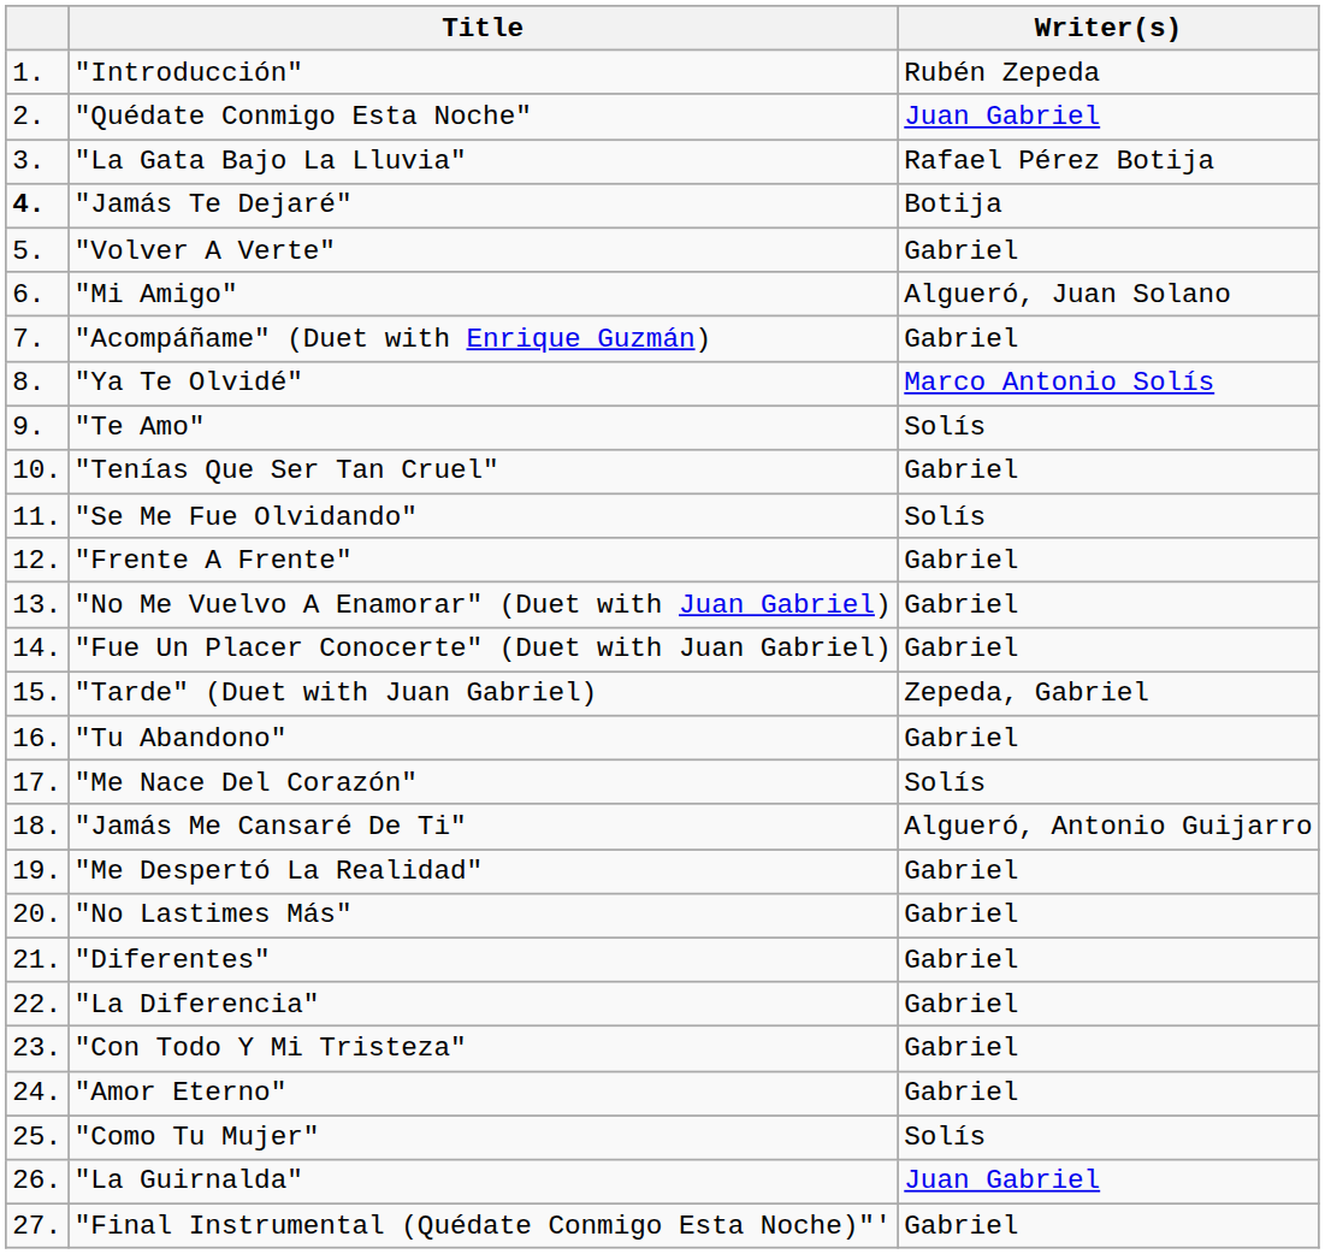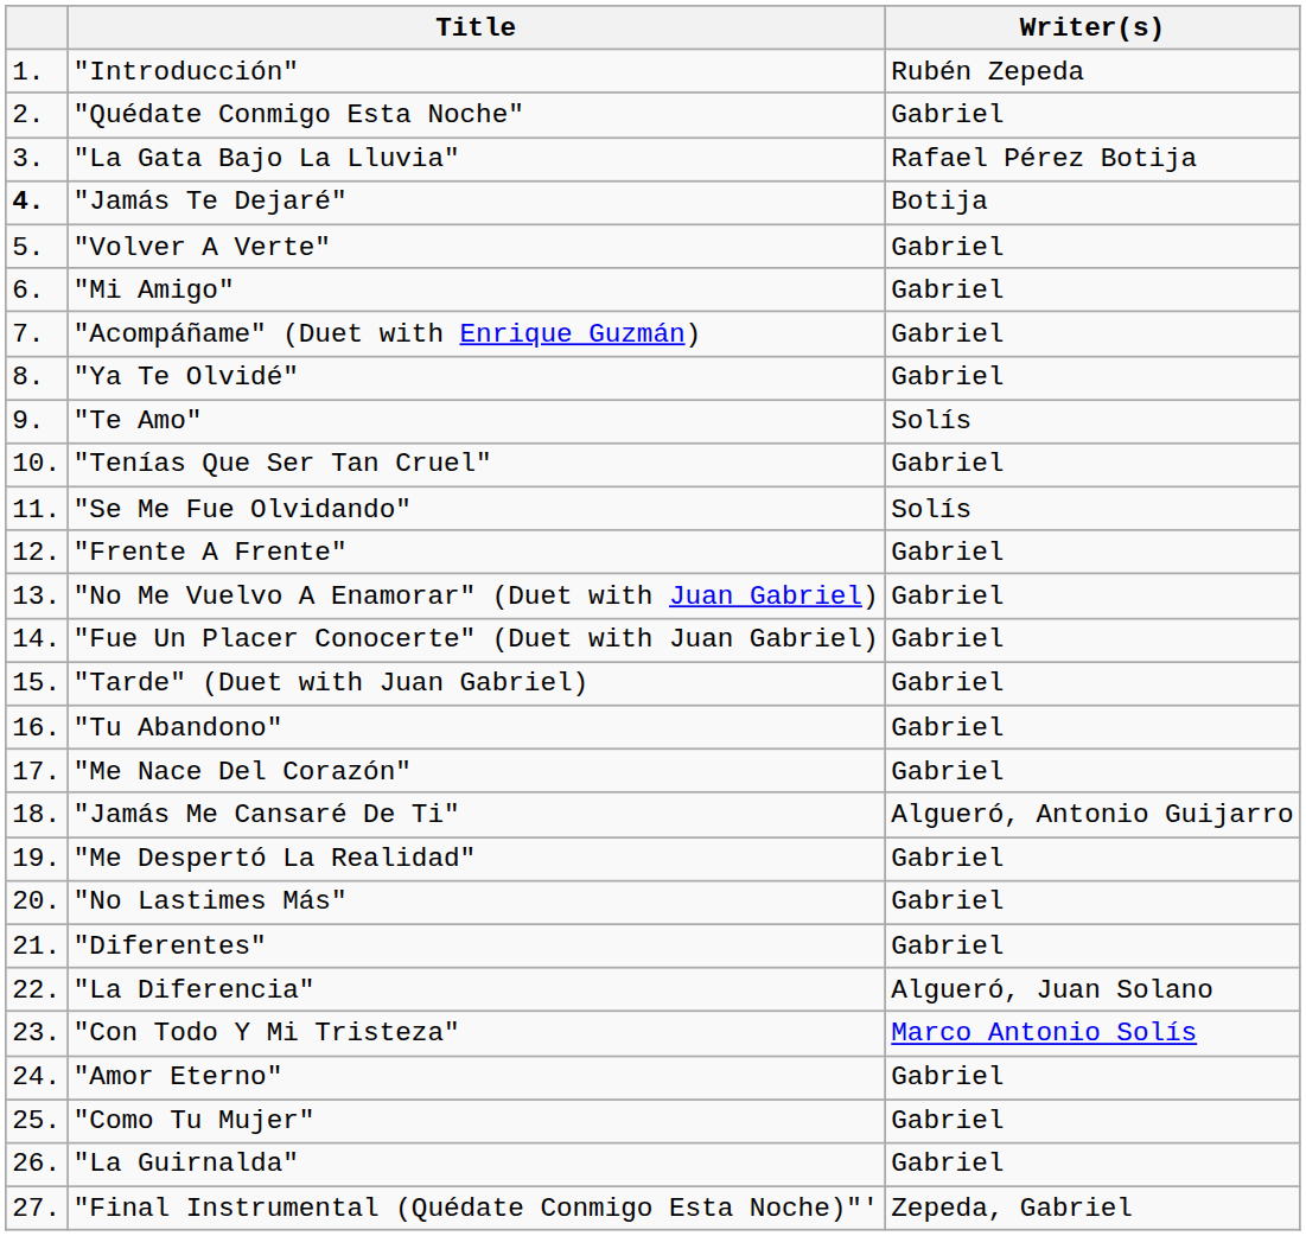"Quédate Conmigo Esta Noche" | Writer(s): Juan Gabriel -> Gabriel
"Mi Amigo" | Writer(s): Algueró, Juan Solano -> Gabriel
"Ya Te Olvidé" | Writer(s): Marco Antonio Solís -> Gabriel
"Tarde" (Duet with Juan Gabriel) | Writer(s): Zepeda, Gabriel -> Gabriel
"Me Nace Del Corazón" | Writer(s): Solís -> Gabriel
"La Diferencia" | Writer(s): Gabriel -> Algueró, Juan Solano
"Con Todo Y Mi Tristeza" | Writer(s): Gabriel -> Marco Antonio Solís
"Como Tu Mujer" | Writer(s): Solís -> Gabriel
"La Guirnalda" | Writer(s): Juan Gabriel -> Gabriel
"Final Instrumental (Quédate Conmigo Esta Noche)"' | Writer(s): Gabriel -> Zepeda, Gabriel
